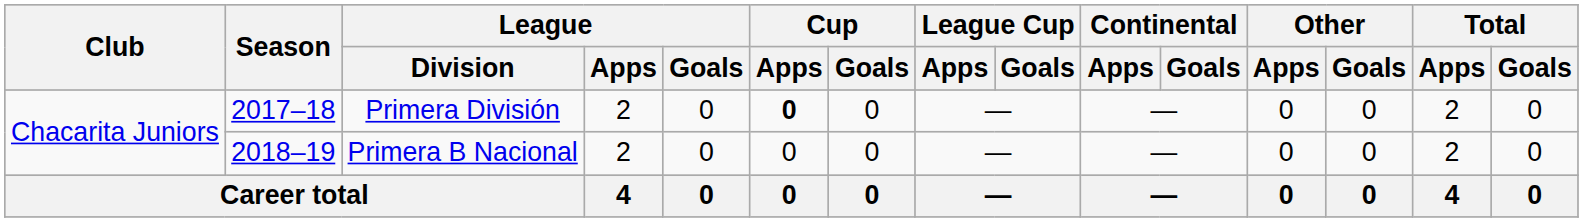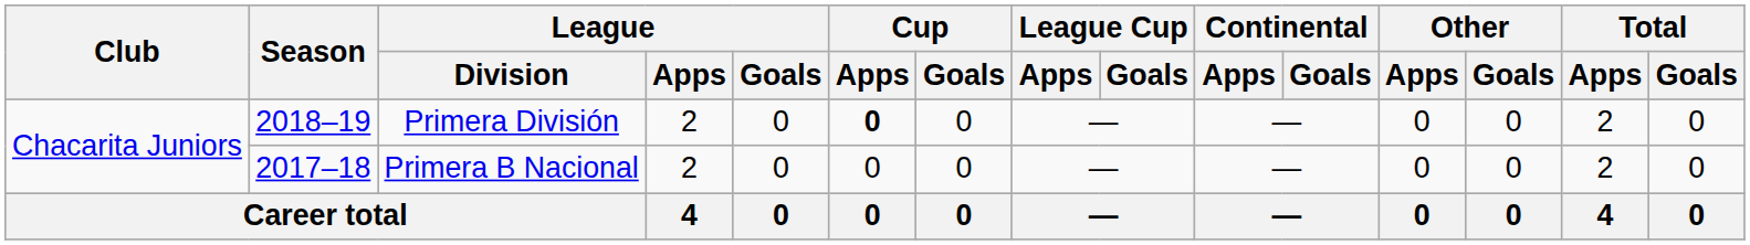Primera División | Season: 2017–18 -> 2018–19
Primera B Nacional | Season: 2018–19 -> 2017–18
